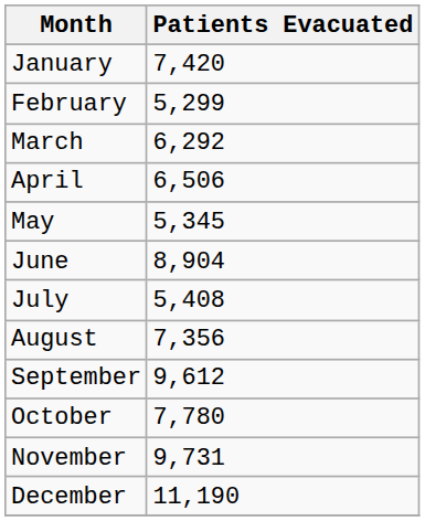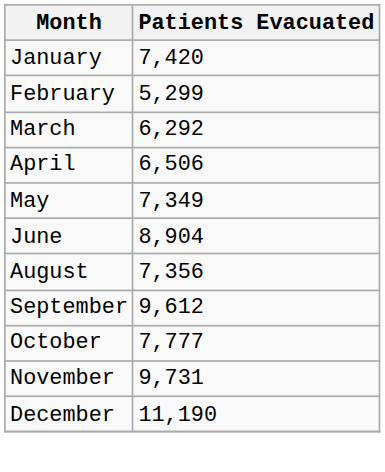May | Patients Evacuated: 5,345 -> 7,349
- row: July | 5,408
October | Patients Evacuated: 7,780 -> 7,777
